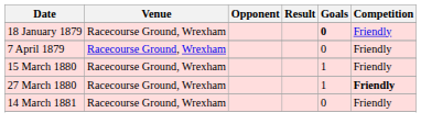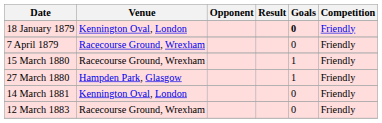18 January 1879 | Venue: Racecourse Ground, Wrexham -> Kennington Oval, London
27 March 1880 | Venue: Racecourse Ground, Wrexham -> Hampden Park, Glasgow
27 March 1880 | Competition: bold -> normal
14 March 1881 | Venue: Racecourse Ground, Wrexham -> Kennington Oval, London
+ row: 12 March 1883 | Racecourse Ground, Wrexham | 0 | Friendly
